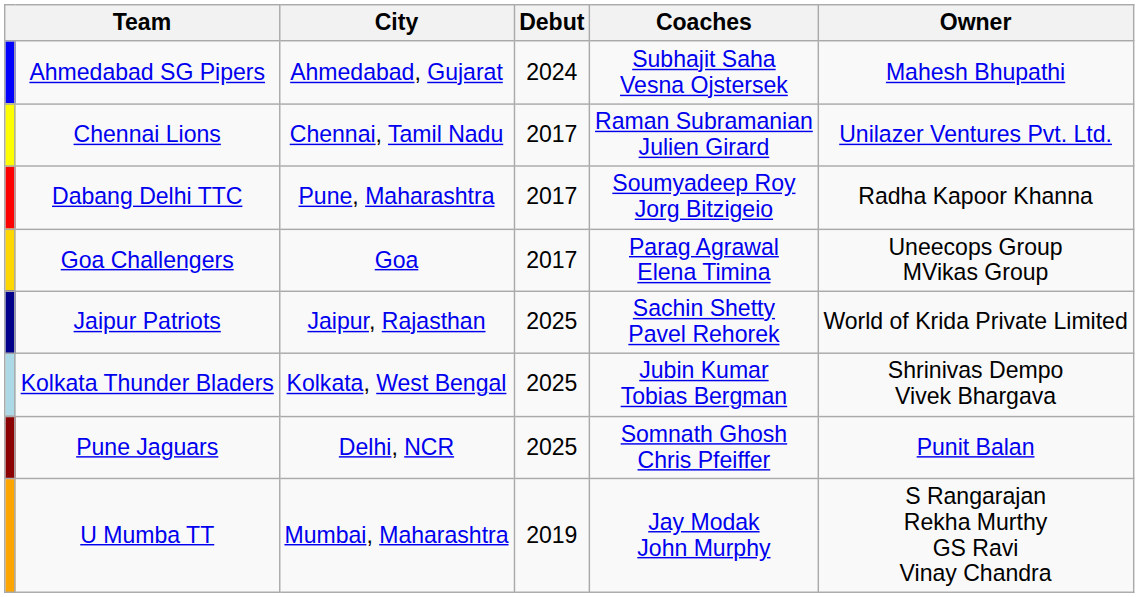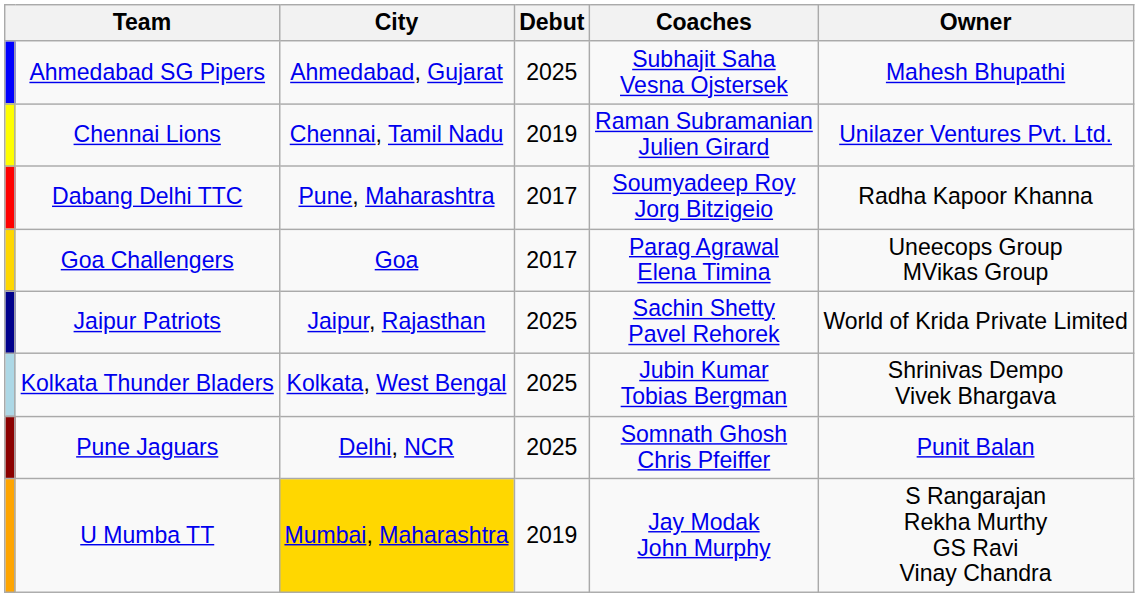Ahmedabad SG Pipers | Debut: 2024 -> 2025
Chennai Lions | Debut: 2017 -> 2019
U Mumba TT | City: no background -> gold background
